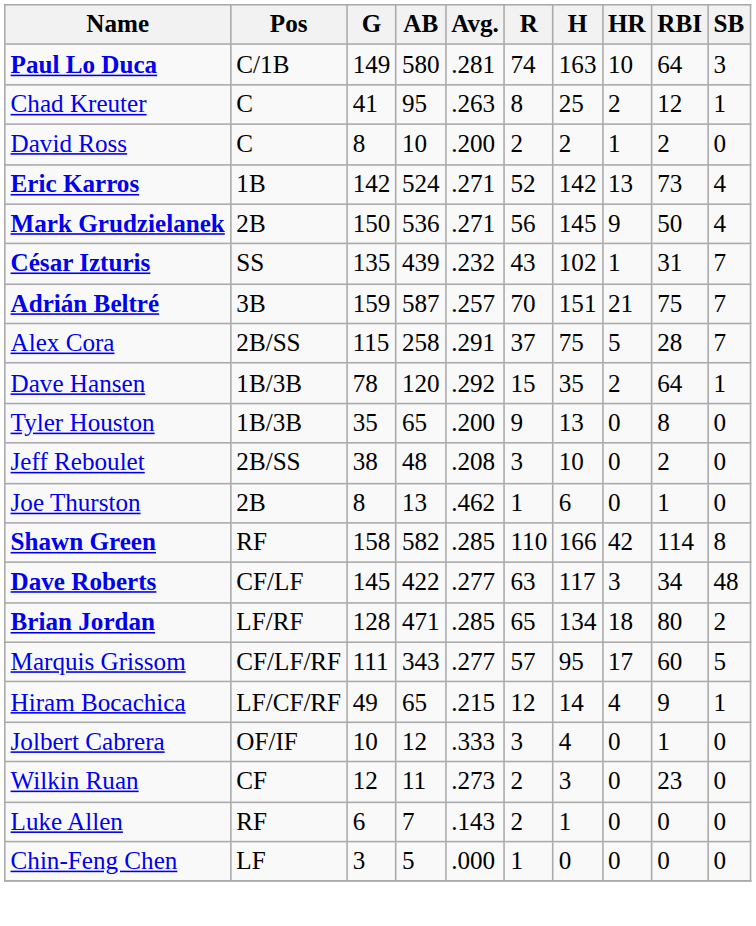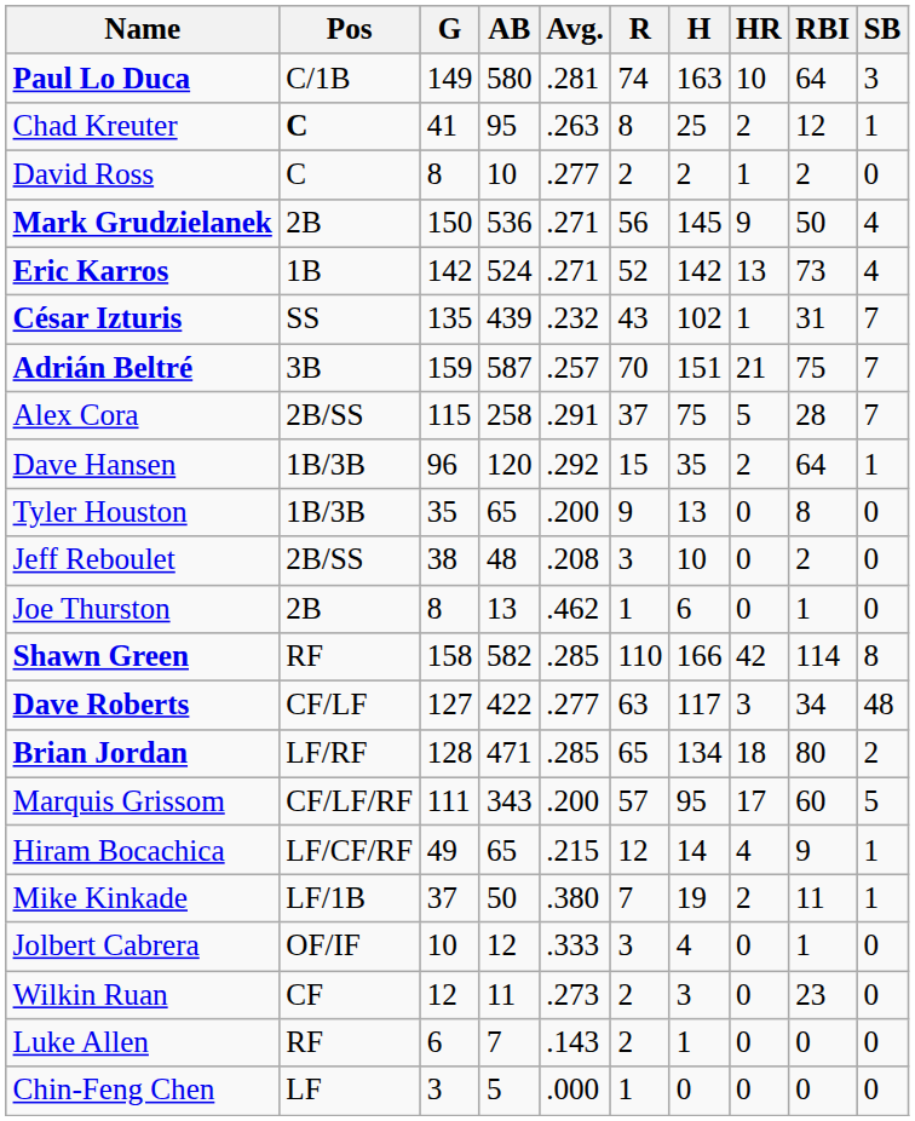Chad Kreuter | Pos: normal -> bold
David Ross | Avg.: .200 -> .277
rows swapped: Eric Karros <-> Mark Grudzielanek
Dave Hansen | G: 78 -> 96
Dave Roberts | G: 145 -> 127
Marquis Grissom | Avg.: .277 -> .200
+ row: Mike Kinkade | LF/1B | 37 | 50 | .380 | 7 | 19 | 2 | 11 | 1
